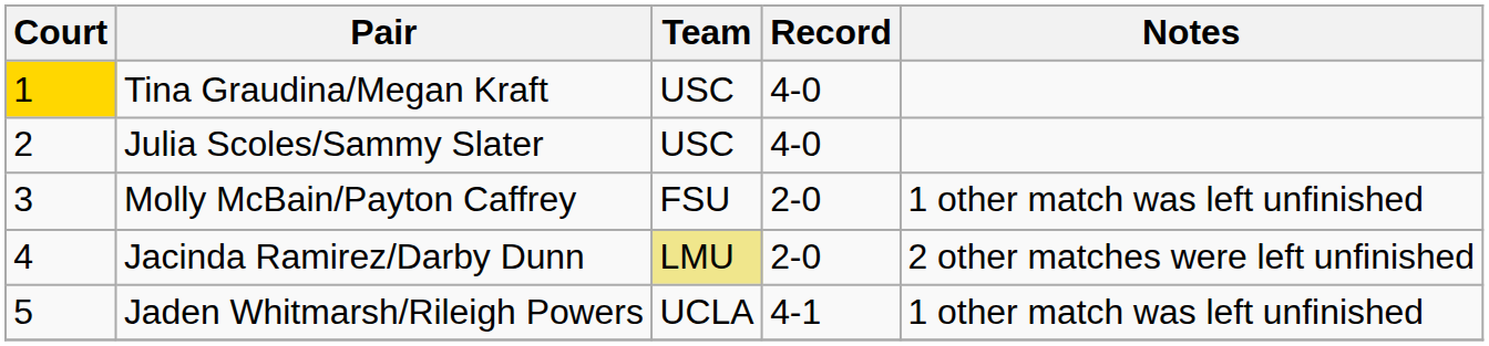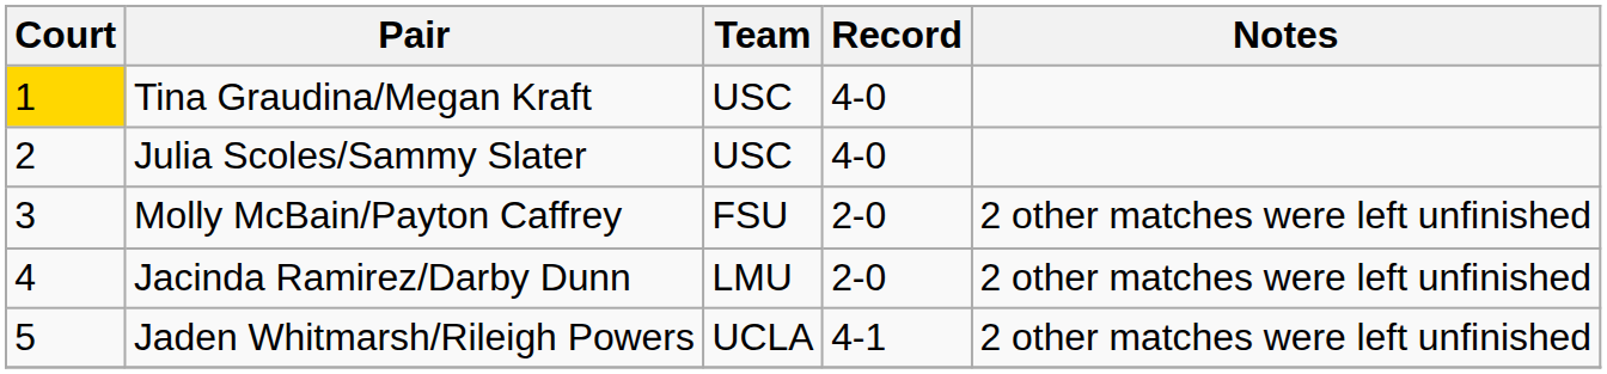Molly McBain/Payton Caffrey | Notes: 1 other match was left unfinished -> 2 other matches were left unfinished
Jacinda Ramirez/Darby Dunn | Team: khaki background -> no background
Jaden Whitmarsh/Rileigh Powers | Notes: 1 other match was left unfinished -> 2 other matches were left unfinished
